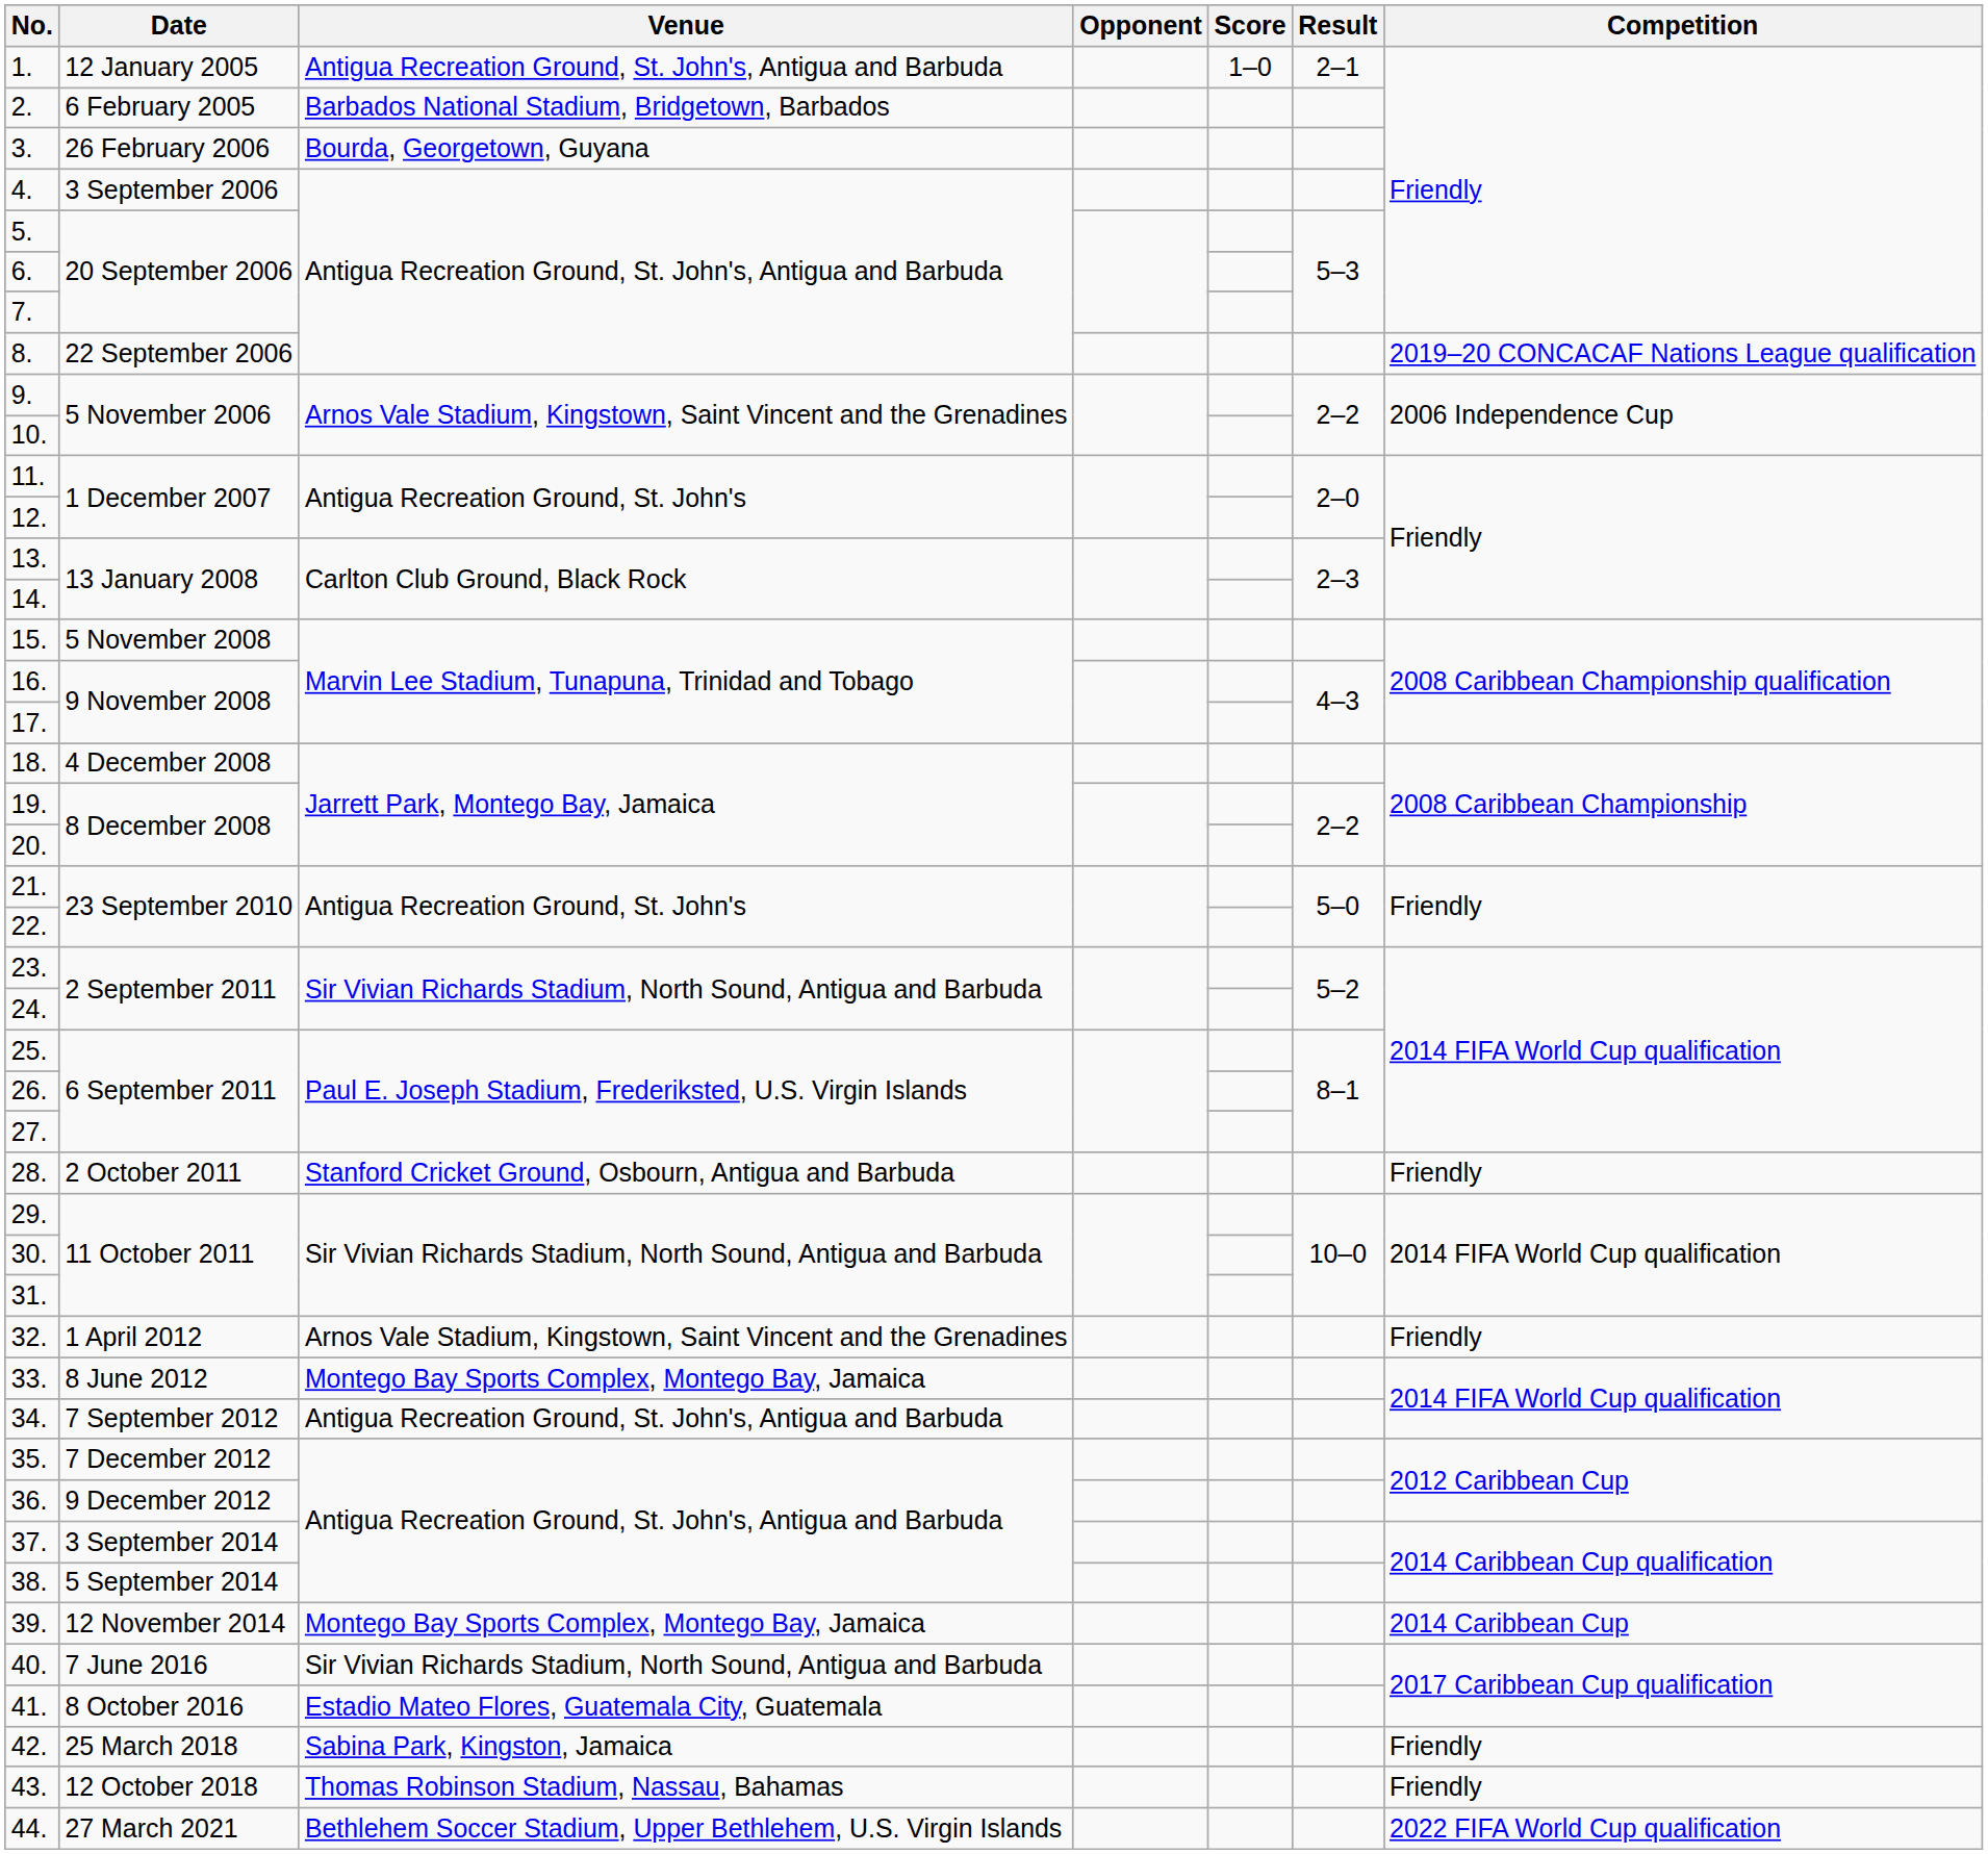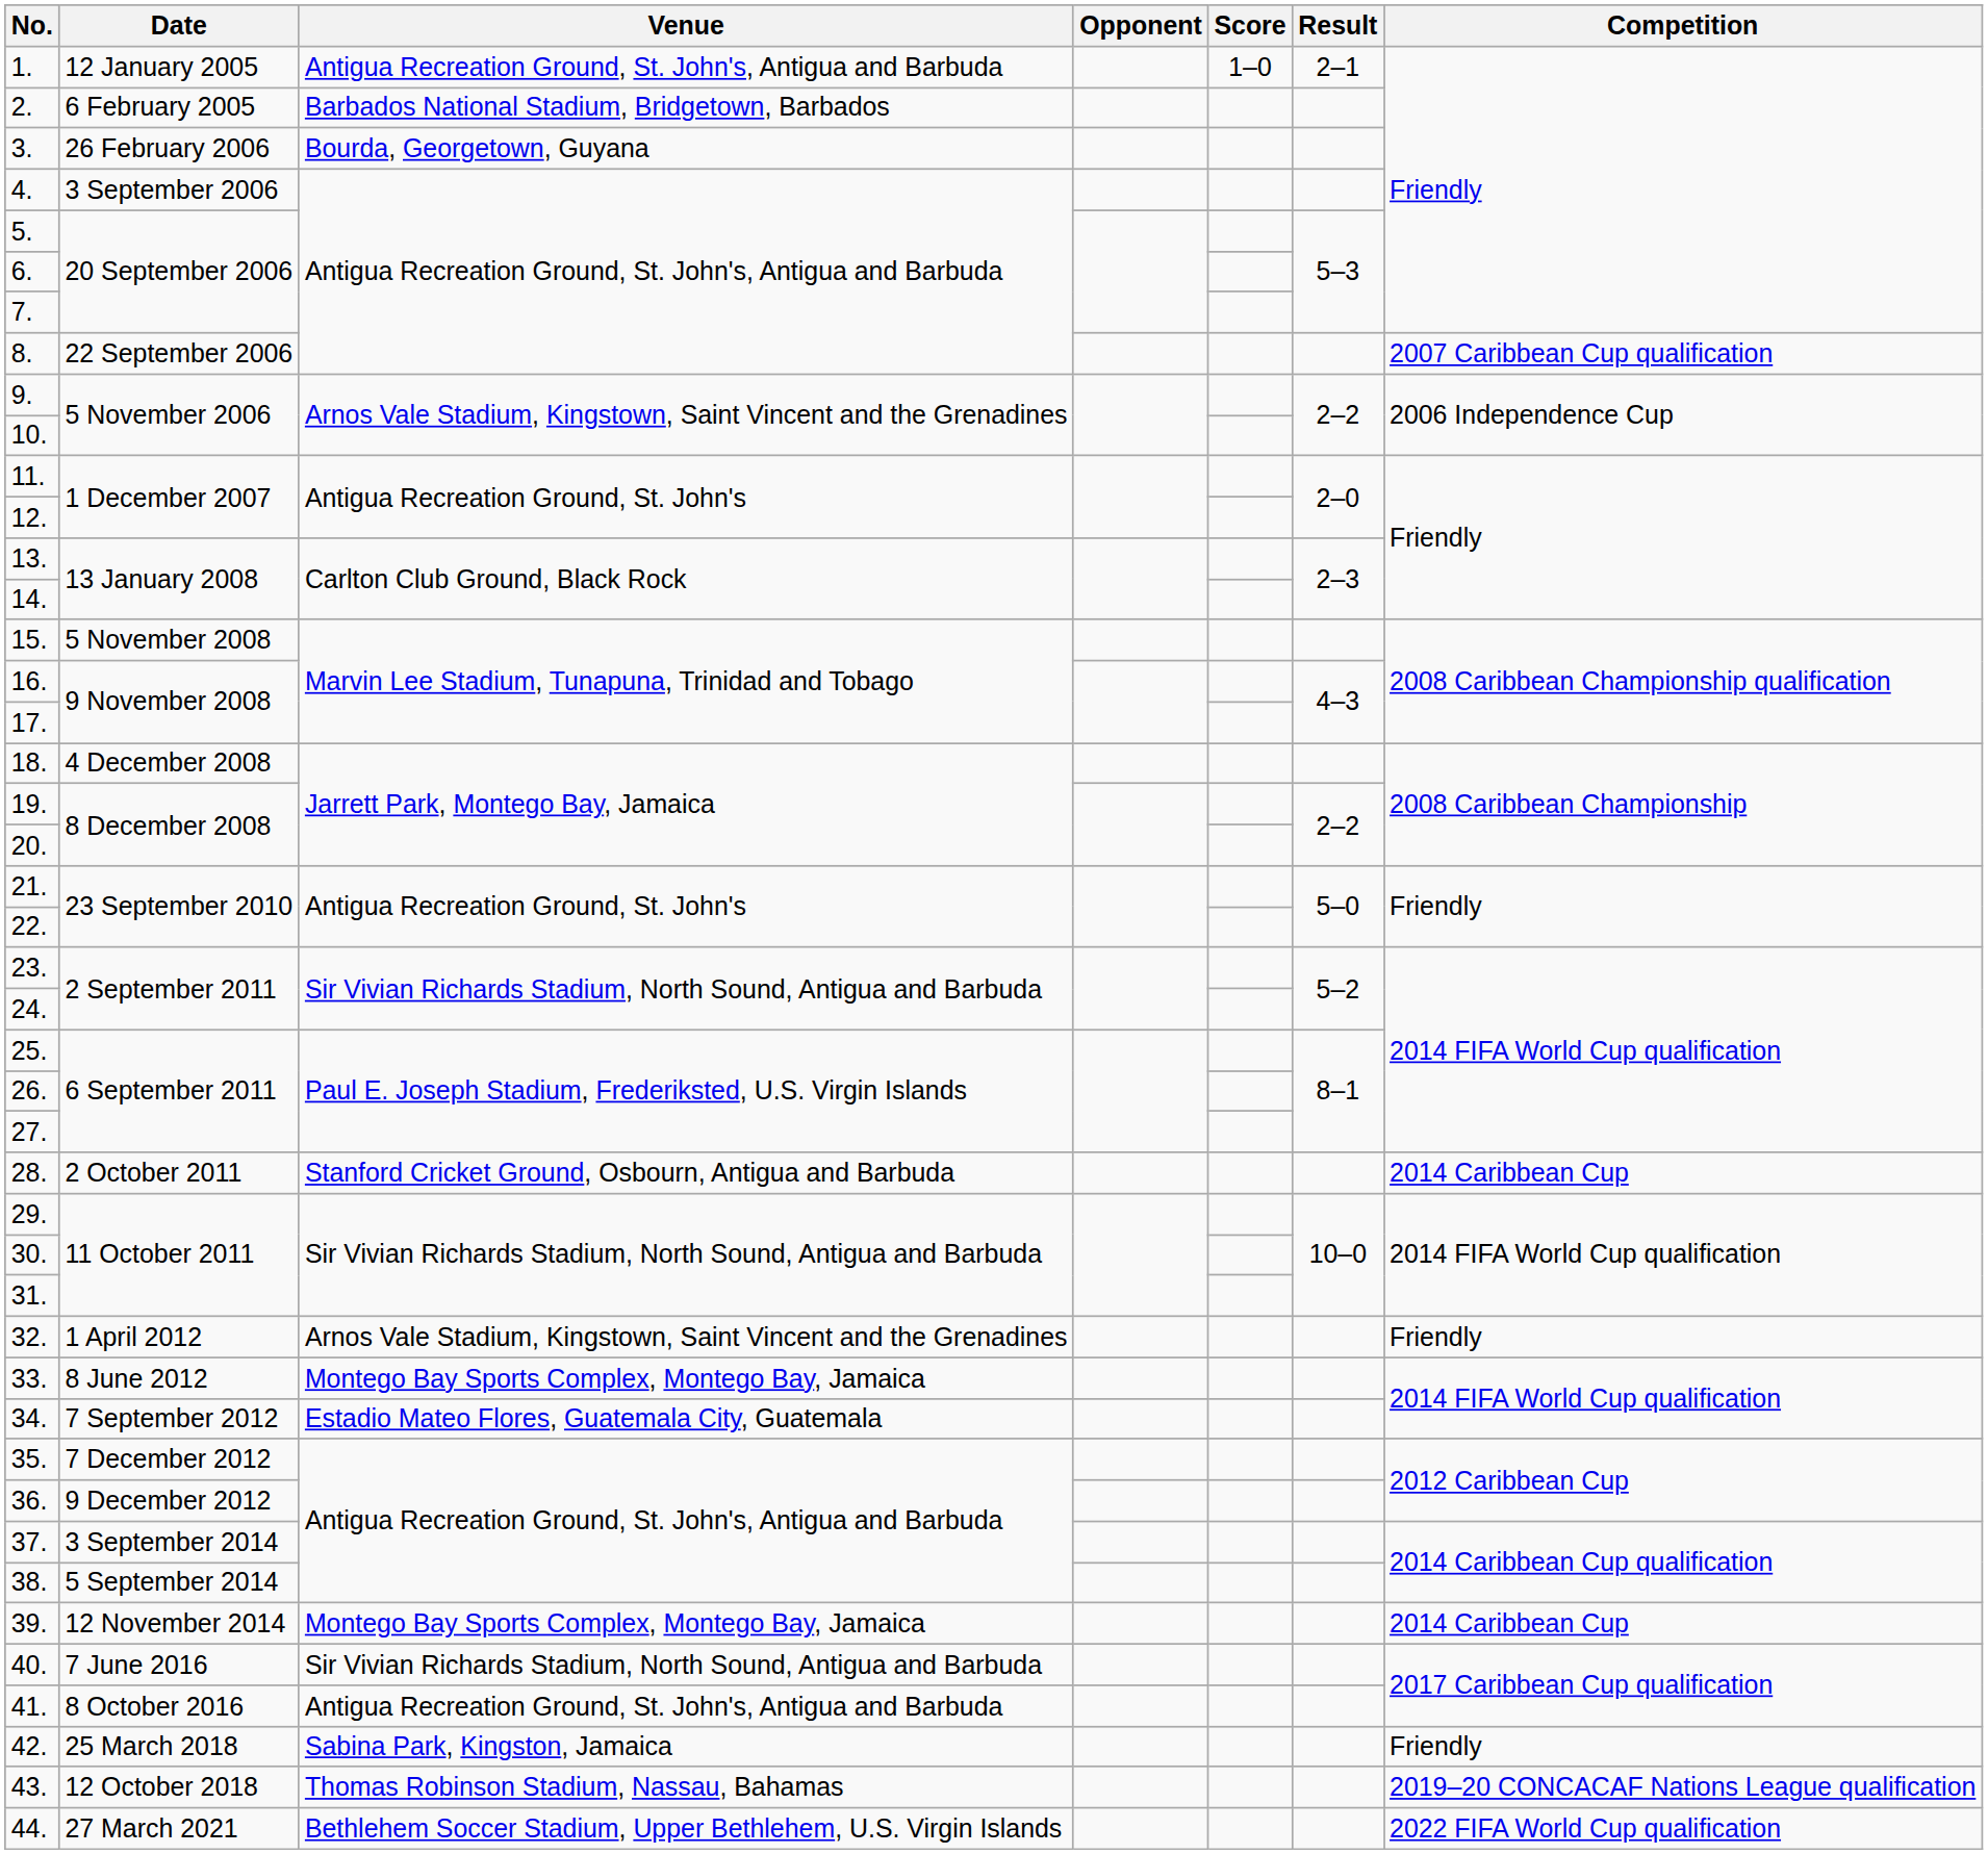8. | Competition: 2019–20 CONCACAF Nations League qualification -> 2007 Caribbean Cup qualification
28. | Competition: Friendly -> 2014 Caribbean Cup
34. | Venue: Antigua Recreation Ground, St. John's, Antigua and Barbuda -> Estadio Mateo Flores, Guatemala City, Guatemala
41. | Venue: Estadio Mateo Flores, Guatemala City, Guatemala -> Antigua Recreation Ground, St. John's, Antigua and Barbuda
43. | Competition: Friendly -> 2019–20 CONCACAF Nations League qualification
